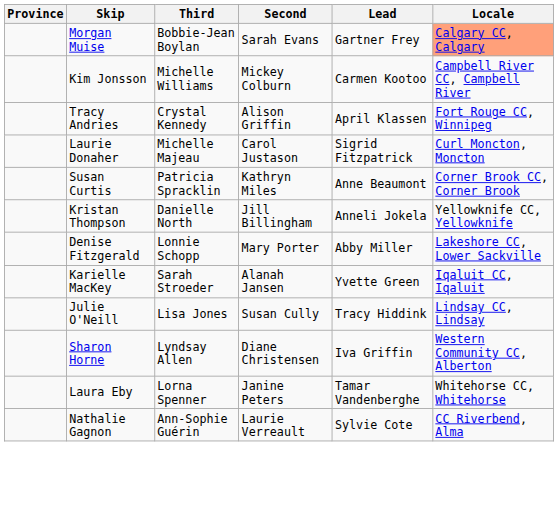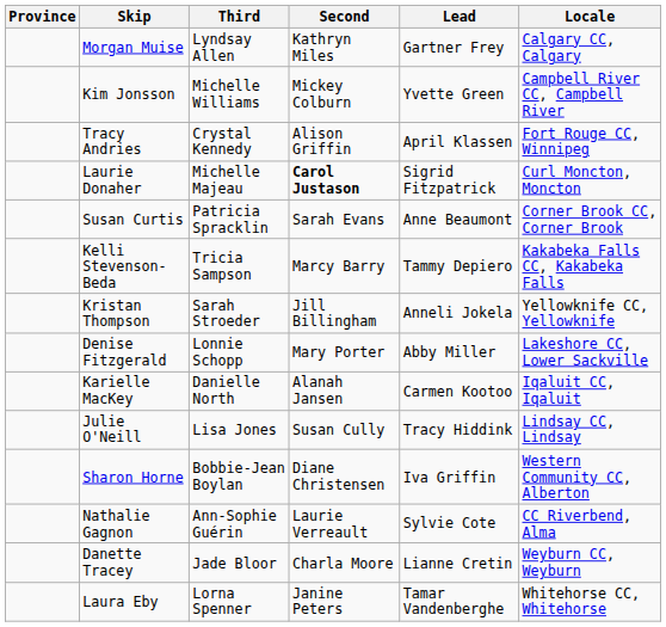Morgan Muise | Third: Bobbie-Jean Boylan -> Lyndsay Allen
Morgan Muise | Second: Sarah Evans -> Kathryn Miles
Morgan Muise | Locale: lightsalmon background -> no background
Kim Jonsson | Lead: Carmen Kootoo -> Yvette Green
Laurie Donaher | Second: normal -> bold
Susan Curtis | Second: Kathryn Miles -> Sarah Evans
+ row: Kelli Stevenson-Beda | Tricia Sampson | Marcy Barry | Tammy Depiero | Kakabeka Falls CC, Kakabeka Falls
Kristan Thompson | Third: Danielle North -> Sarah Stroeder
Karielle MacKey | Third: Sarah Stroeder -> Danielle North
Karielle MacKey | Lead: Yvette Green -> Carmen Kootoo
Sharon Horne | Third: Lyndsay Allen -> Bobbie-Jean Boylan
rows swapped: Nathalie Gagnon <-> Laura Eby
+ row: Danette Tracey | Jade Bloor | Charla Moore | Lianne Cretin | Weyburn CC, Weyburn
